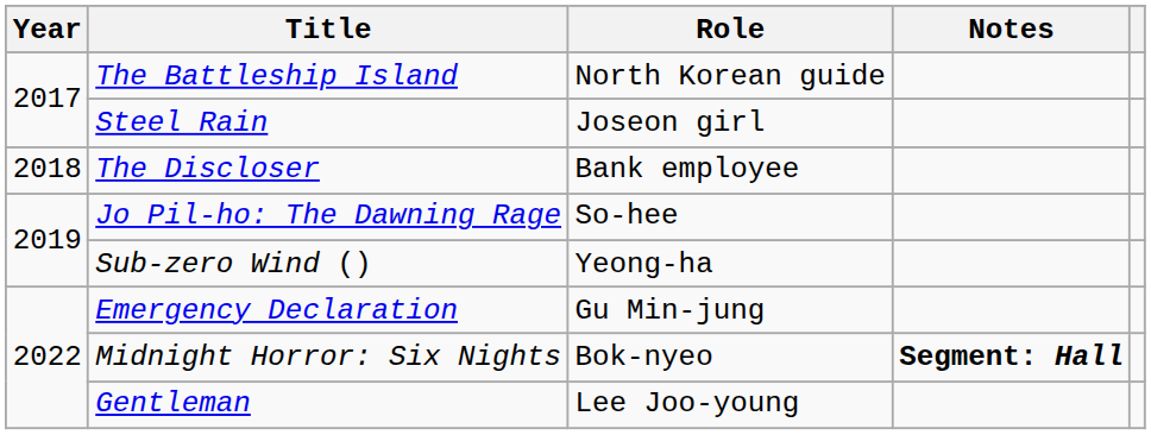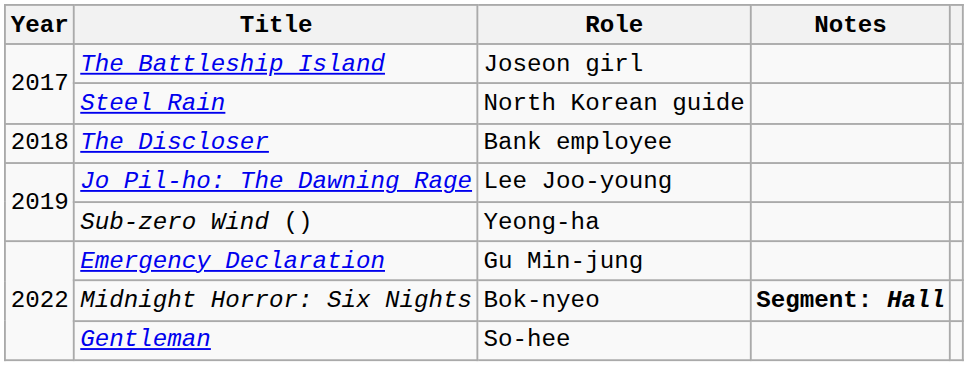The Battleship Island | Role: North Korean guide -> Joseon girl
Steel Rain | Role: Joseon girl -> North Korean guide
Jo Pil-ho: The Dawning Rage | Role: So-hee -> Lee Joo-young
Gentleman | Role: Lee Joo-young -> So-hee
